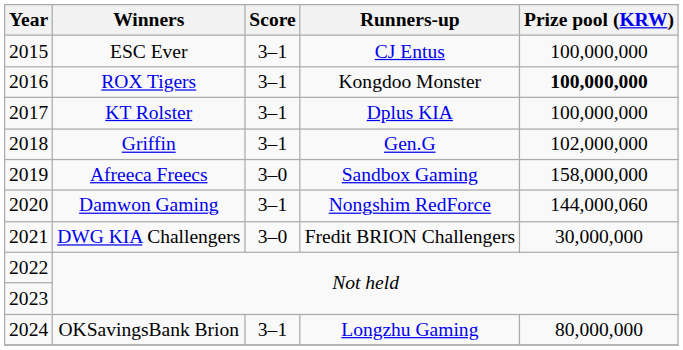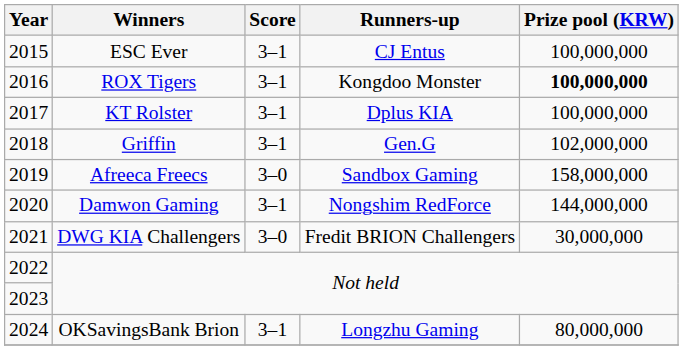Damwon Gaming | Prize pool (KRW): 144,000,060 -> 144,000,000
